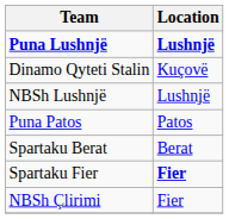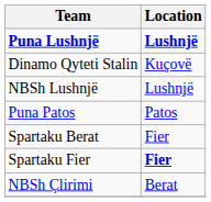Spartaku Berat | Location: Berat -> Fier
NBSh Çlirimi | Location: Fier -> Berat
